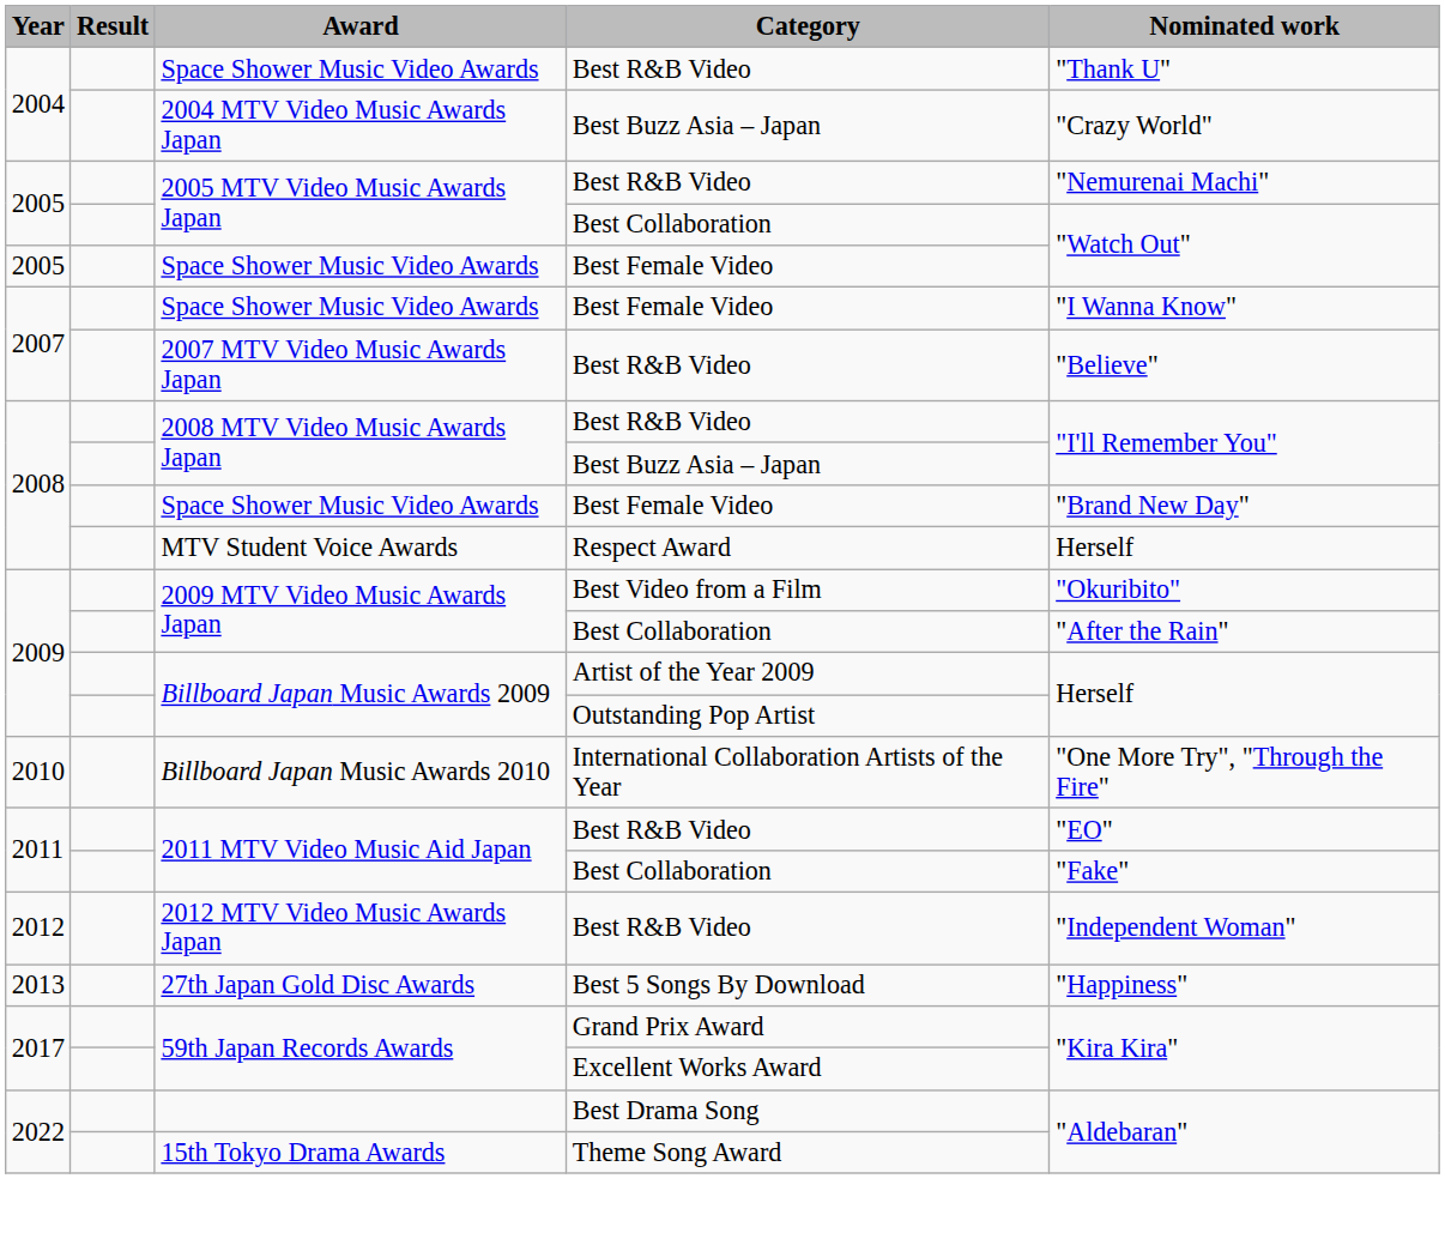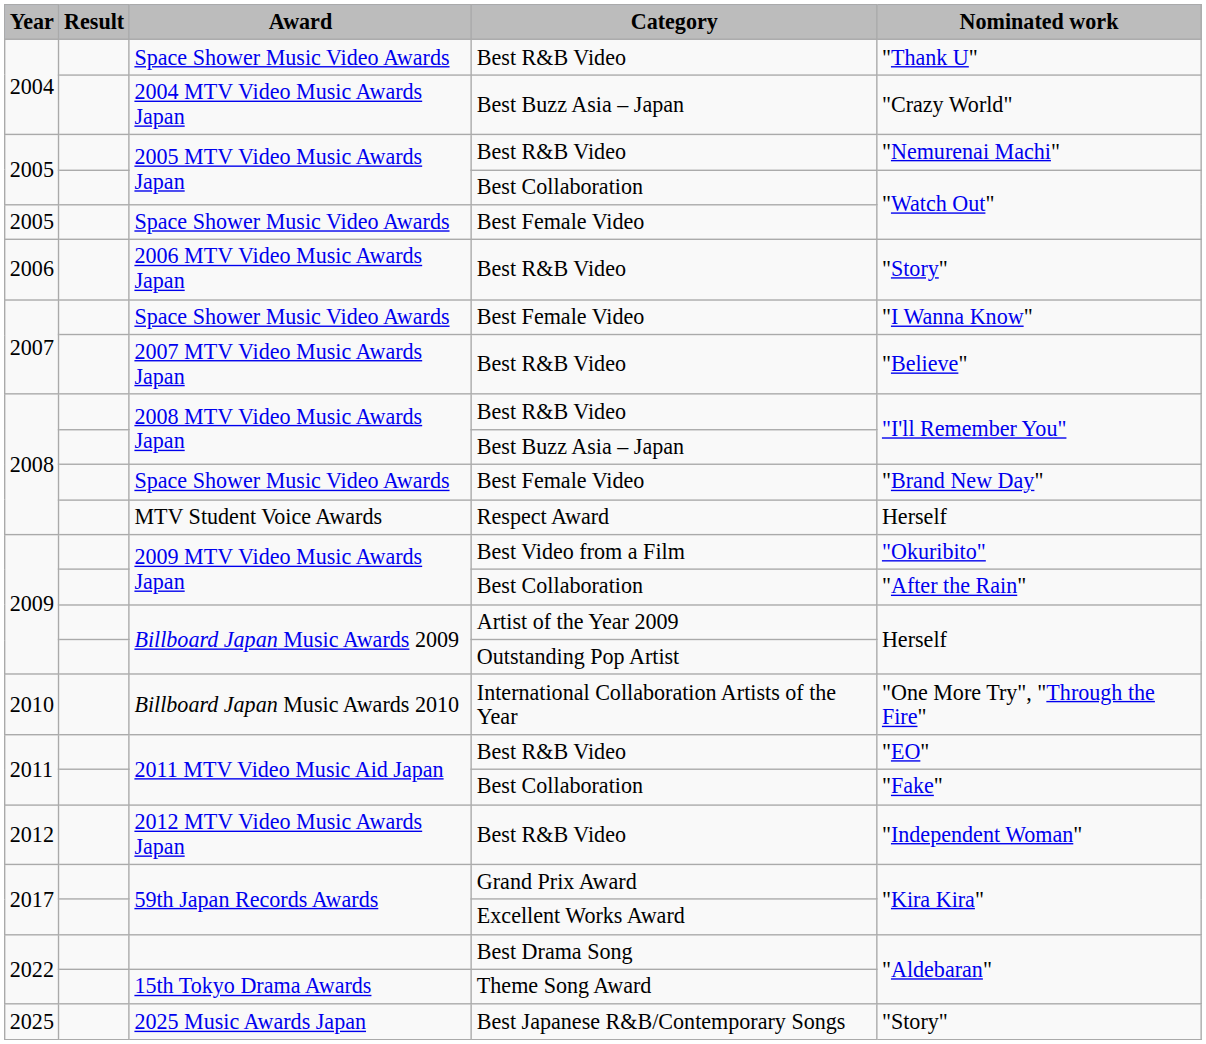+ row: 2006 | 2006 MTV Video Music Awards Japan | Best R&B Video | "Story"
- row: 2013 | 27th Japan Gold Disc Awards | Best 5 Songs By Download | "Happiness"
+ row: 2025 | 2025 Music Awards Japan | Best Japanese R&B/Contemporary Songs | "Story"
